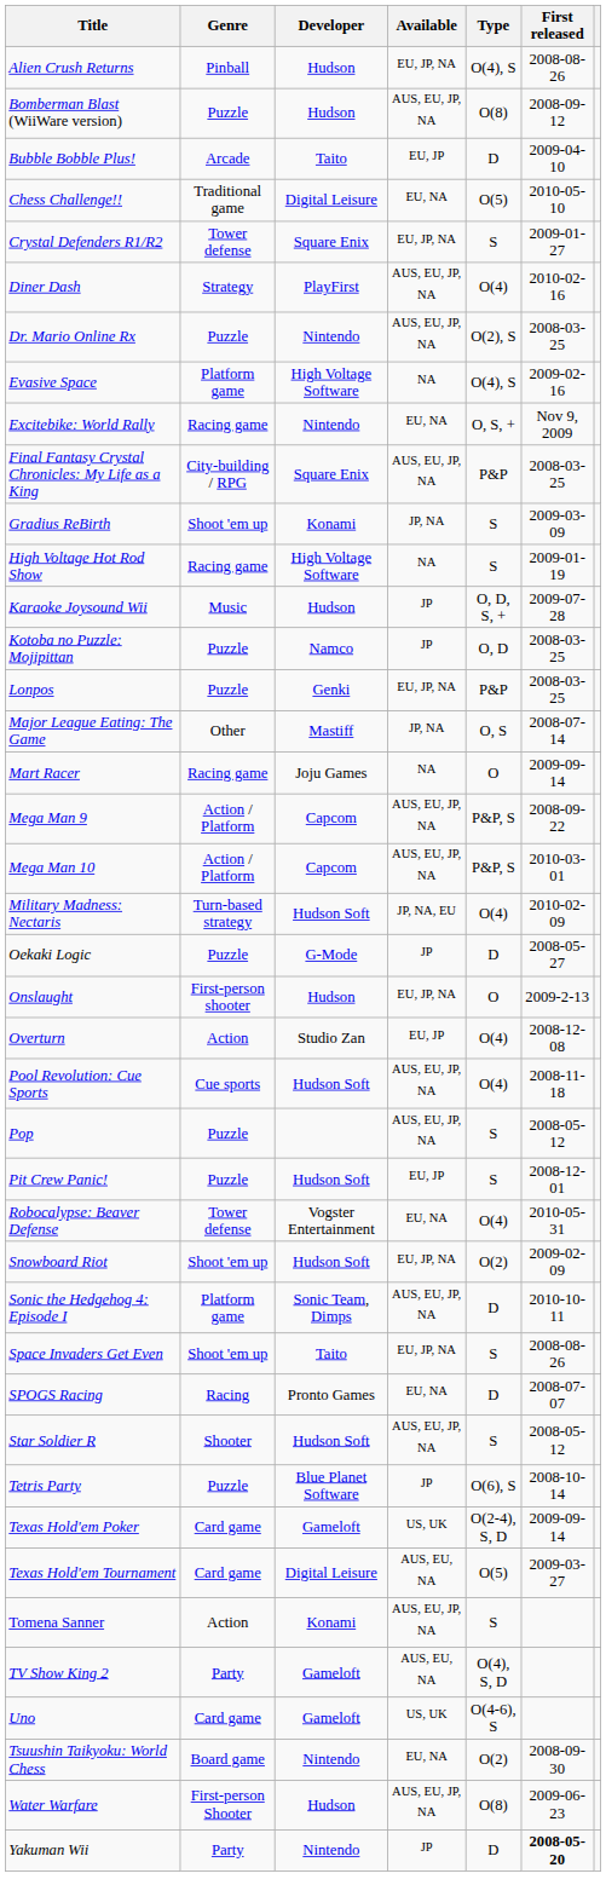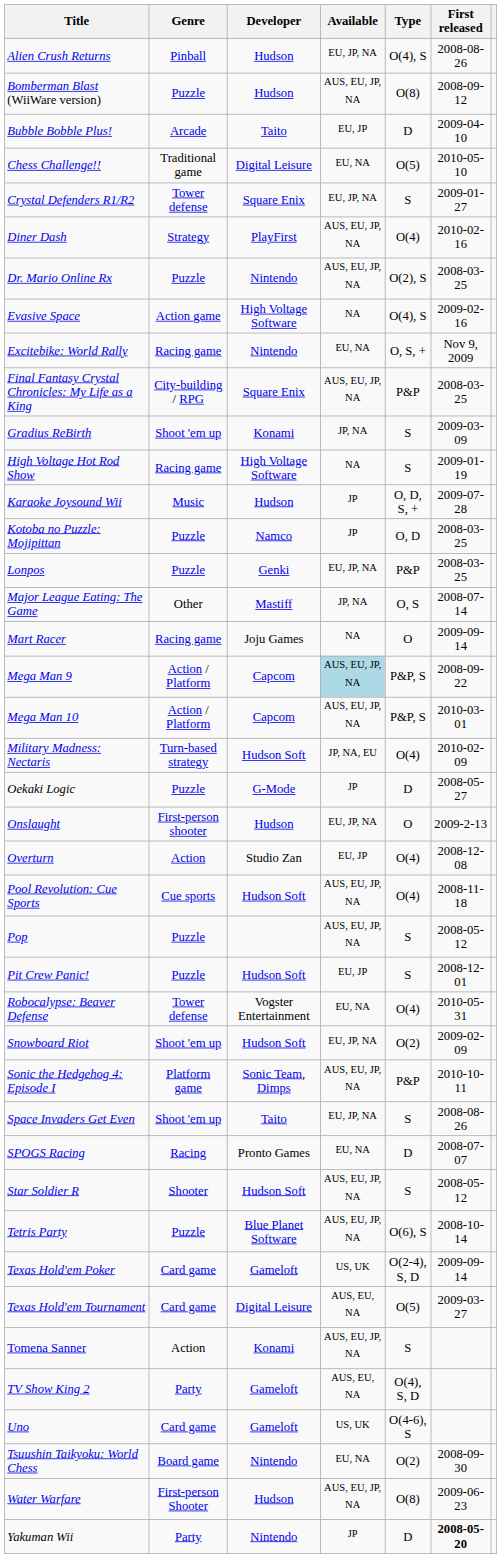Evasive Space | Genre: Platform game -> Action game
Mega Man 9 | Available: no background -> lightblue background
Sonic the Hedgehog 4: Episode I | Type: D -> P&P
Tetris Party | Available: JP -> AUS, EU, JP, NA
